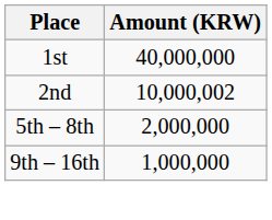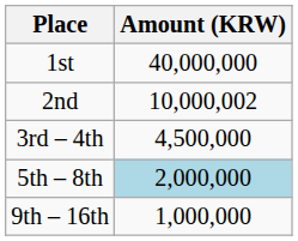+ row: 3rd – 4th | 4,500,000
5th – 8th | Amount (KRW): no background -> lightblue background
